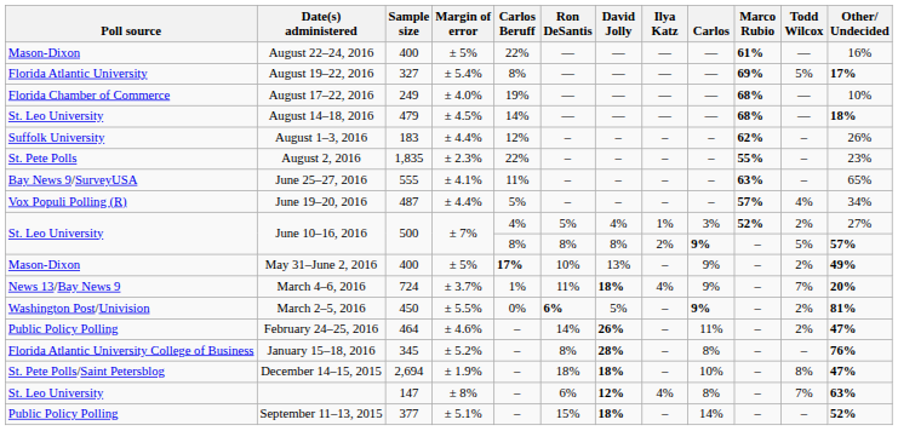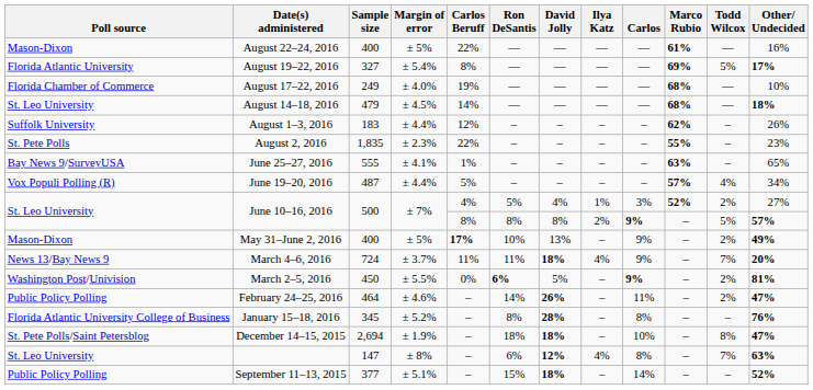June 25–27, 2016 | Carlos Beruff: 11% -> 1%
March 4–6, 2016 | Carlos Beruff: 1% -> 11%
